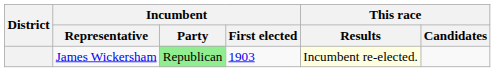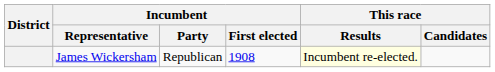James Wickersham | Incumbent / Party: lightgreen background -> no background
James Wickersham | Incumbent / First elected: 1903 -> 1908
